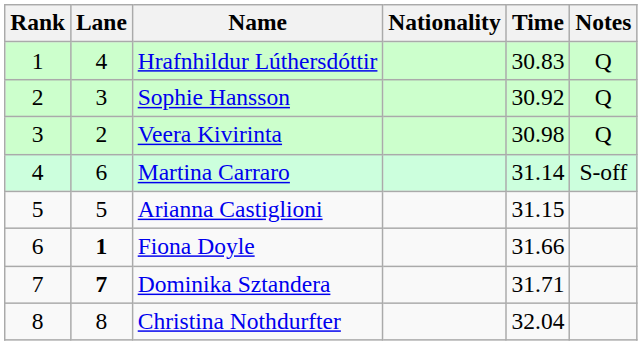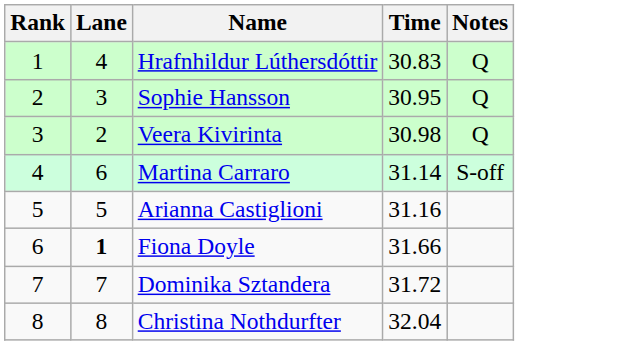- column: Nationality
Sophie Hansson | Time: 30.92 -> 30.95
Arianna Castiglioni | Time: 31.15 -> 31.16
Dominika Sztandera | Lane: bold -> normal
Dominika Sztandera | Time: 31.71 -> 31.72
